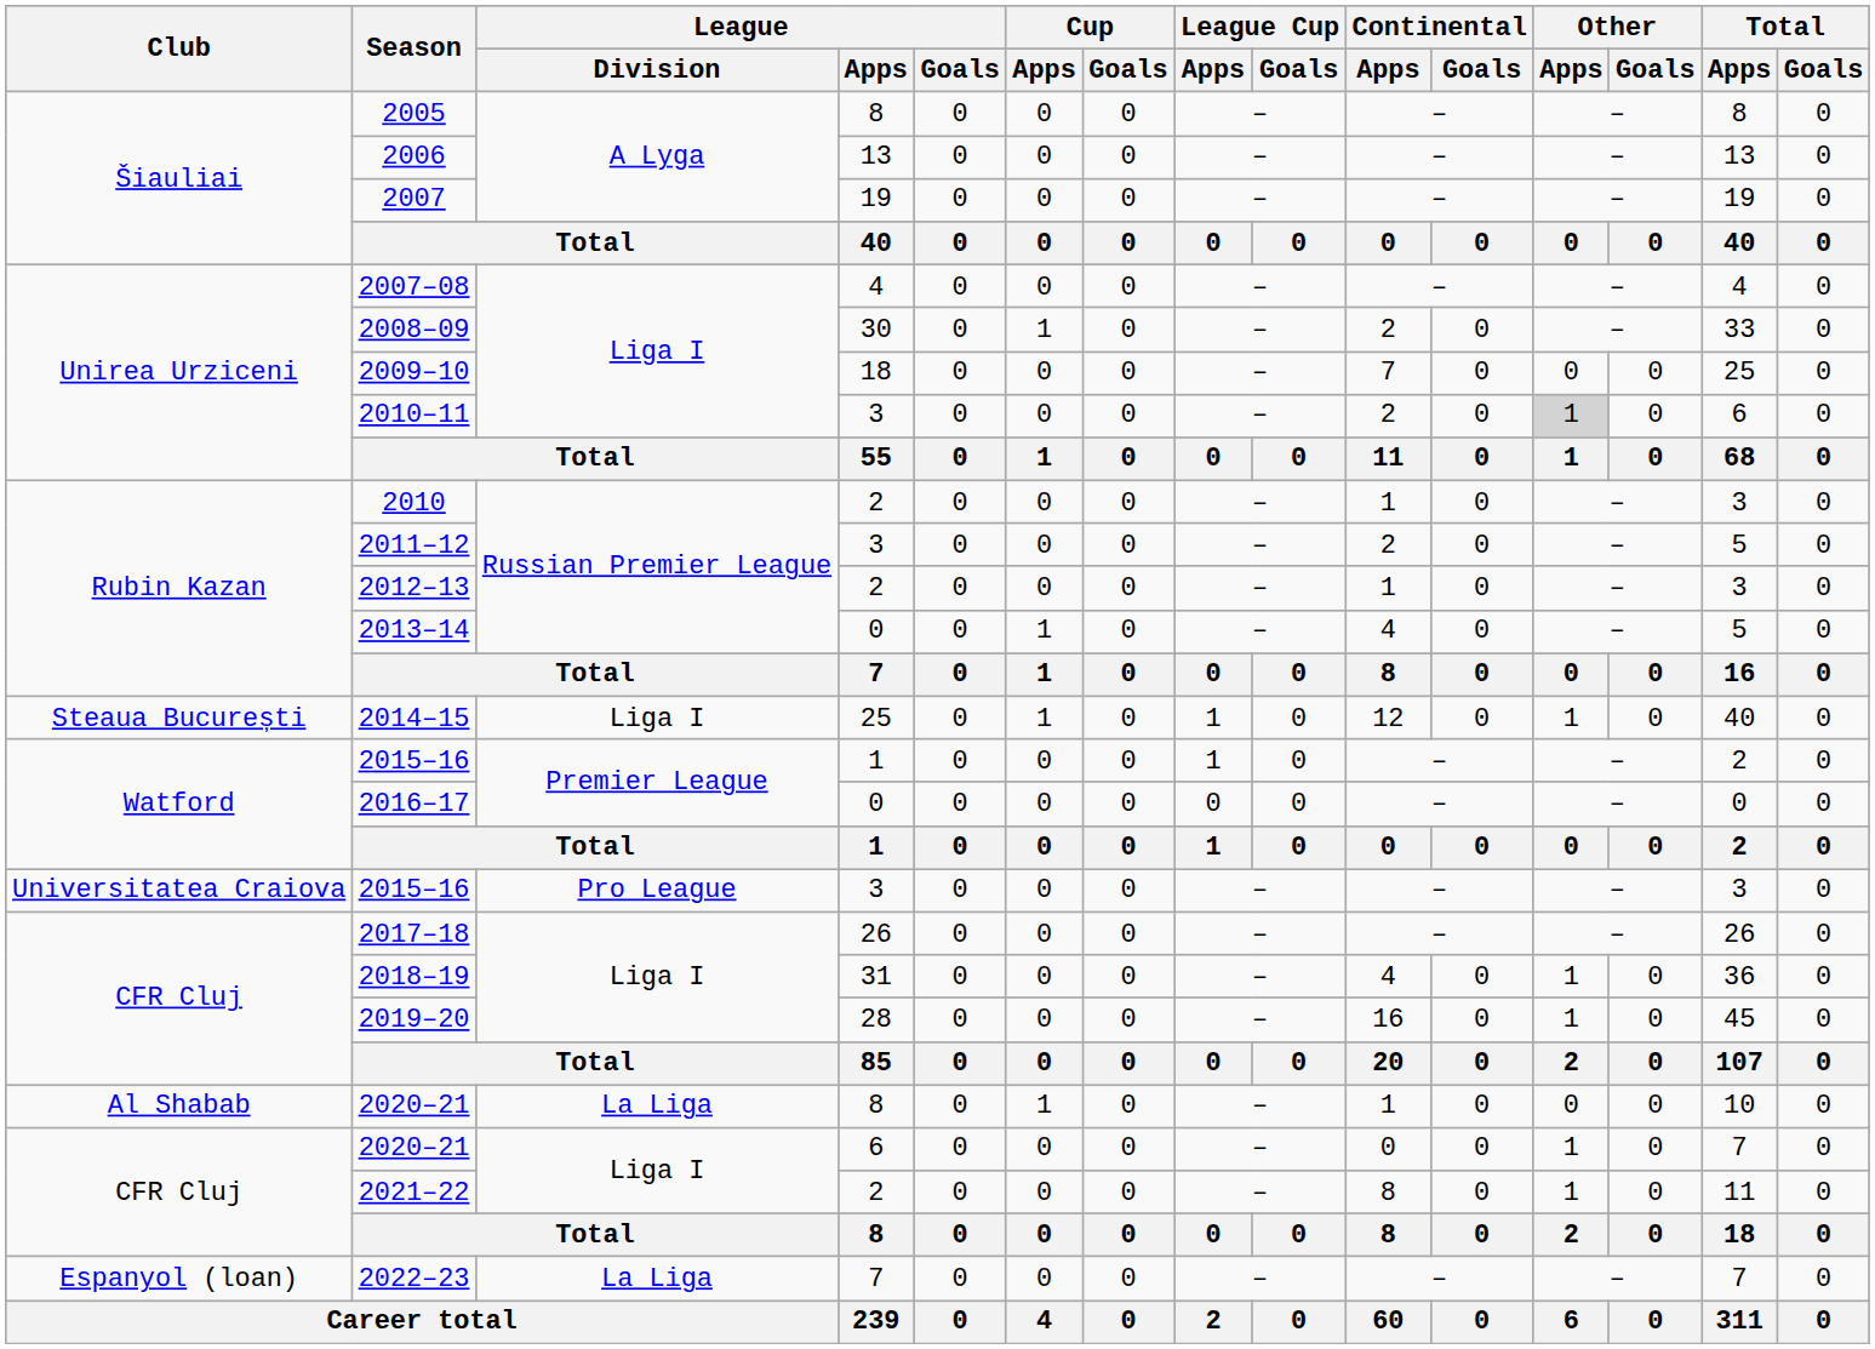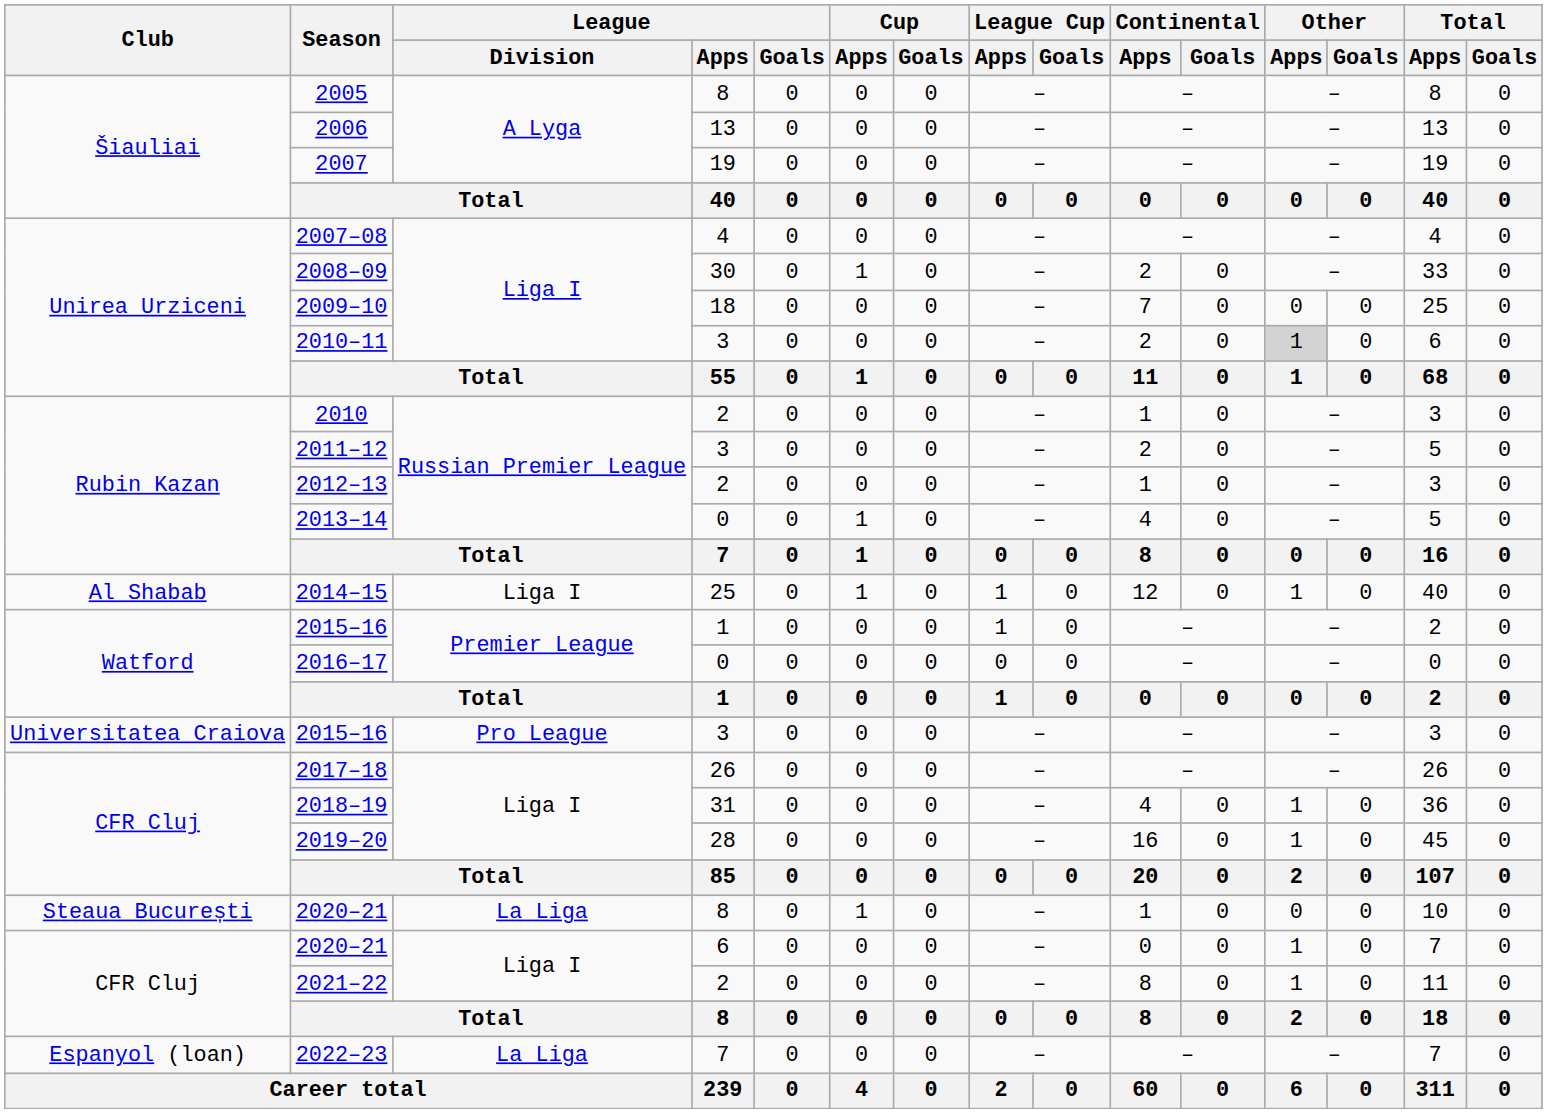2014–15 | Club: Steaua București -> Al Shabab
2020–21 / 8 | Club: Al Shabab -> Steaua București
